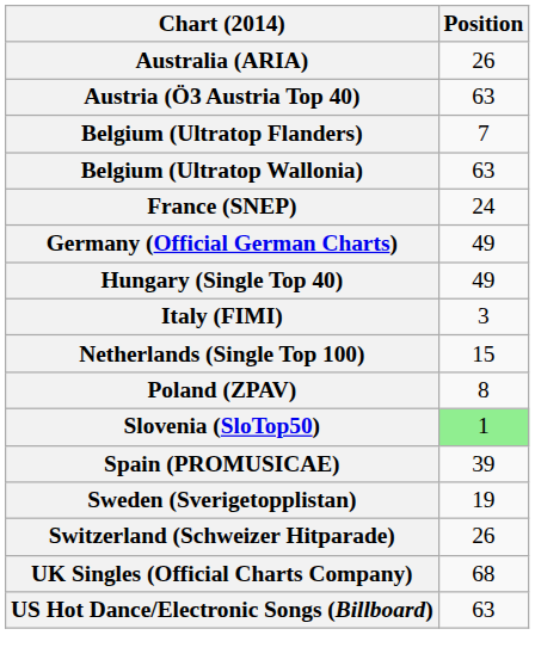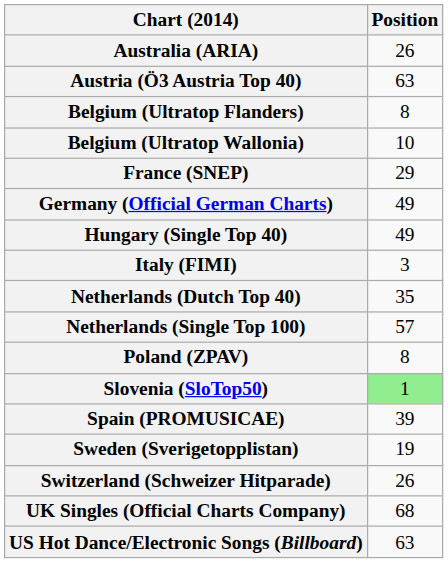Belgium (Ultratop Flanders) | Position: 7 -> 8
Belgium (Ultratop Wallonia) | Position: 63 -> 10
France (SNEP) | Position: 24 -> 29
+ row: Netherlands (Dutch Top 40) | 35
Netherlands (Single Top 100) | Position: 15 -> 57
